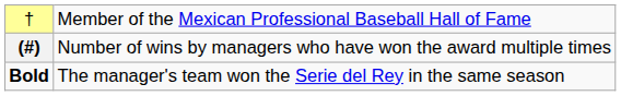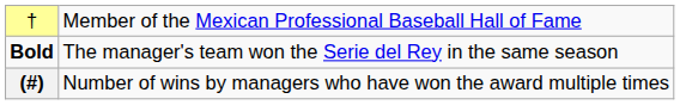rows swapped: (#) <-> Bold
